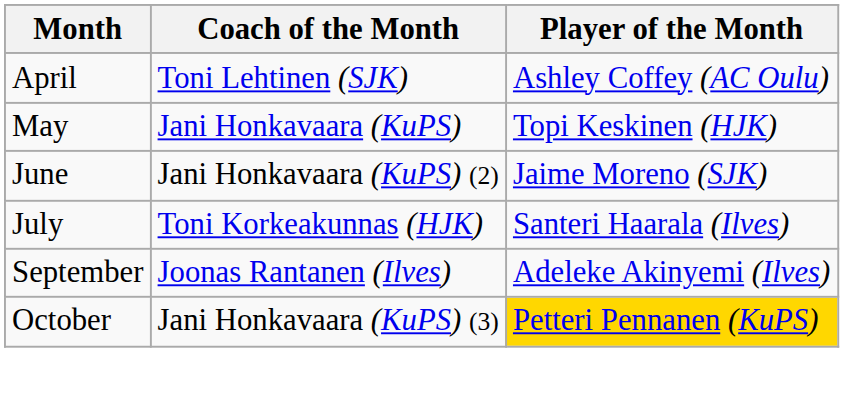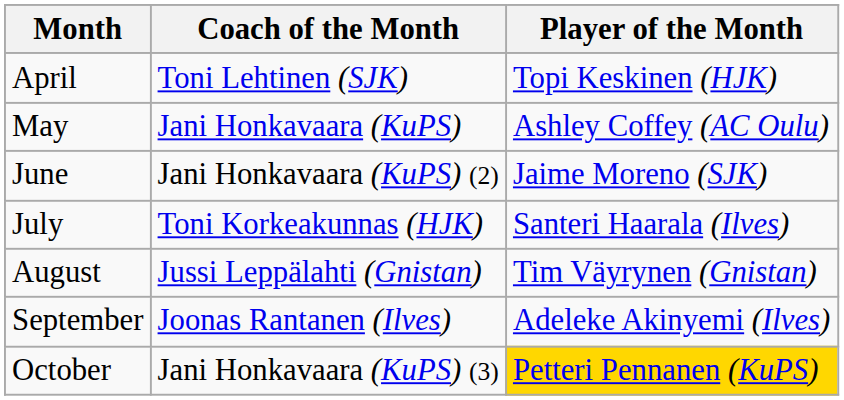April | Player of the Month: Ashley Coffey (AC Oulu) -> Topi Keskinen (HJK)
May | Player of the Month: Topi Keskinen (HJK) -> Ashley Coffey (AC Oulu)
+ row: August | Jussi Leppälahti (Gnistan) | Tim Väyrynen (Gnistan)
